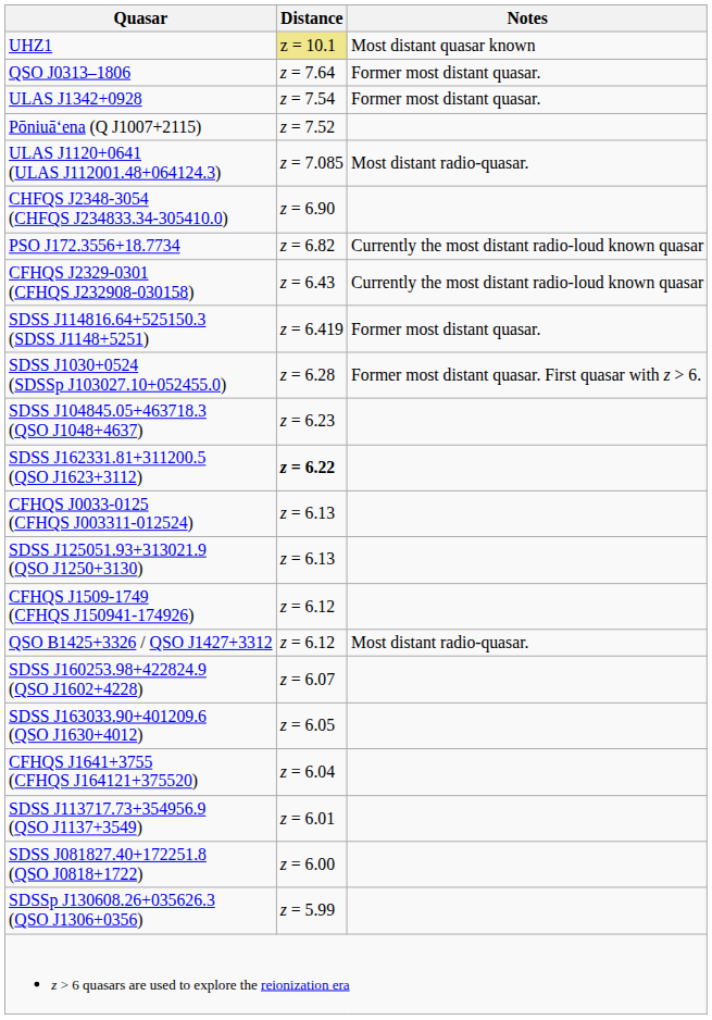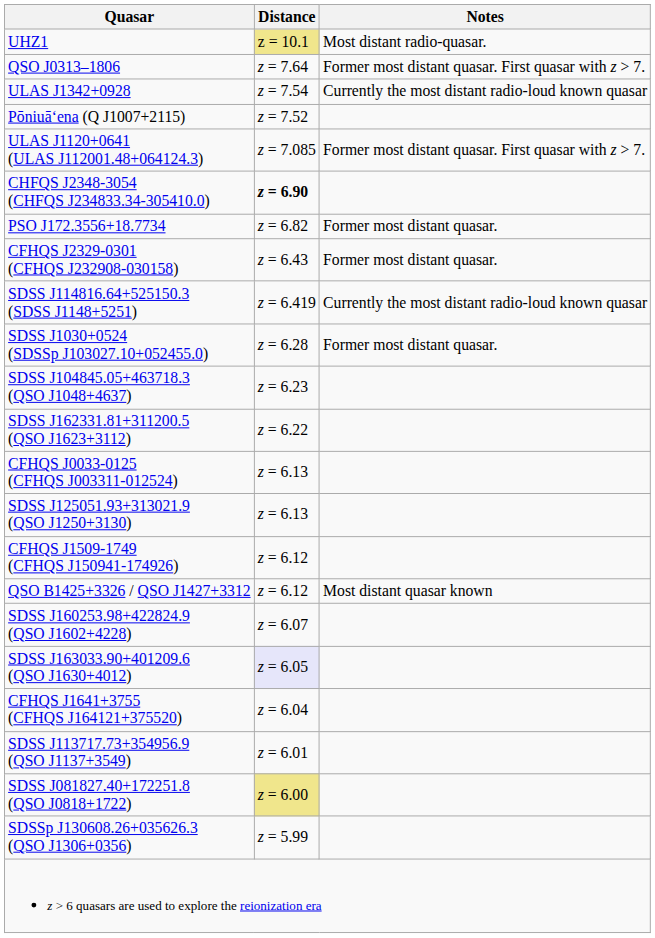UHZ1 | Notes: Most distant quasar known -> Most distant radio-quasar.
QSO J0313–1806 | Notes: Former most distant quasar. -> Former most distant quasar. First quasar with z > 7.
ULAS J1342+0928 | Notes: Former most distant quasar. -> Currently the most distant radio-loud known quasar
ULAS J1120+0641 (ULAS J112001.48+064124.3) | Notes: Most distant radio-quasar. -> Former most distant quasar. First quasar with z > 7.
CHFQS J2348-3054 (CHFQS J234833.34-305410.0) | Distance: normal -> bold
PSO J172.3556+18.7734 | Notes: Currently the most distant radio-loud known quasar -> Former most distant quasar.
CFHQS J2329-0301 (CFHQS J232908-030158) | Notes: Currently the most distant radio-loud known quasar -> Former most distant quasar.
SDSS J114816.64+525150.3 (SDSS J1148+5251) | Notes: Former most distant quasar. -> Currently the most distant radio-loud known quasar
SDSS J1030+0524 (SDSSp J103027.10+052455.0) | Notes: Former most distant quasar. First quasar with z > 6. -> Former most distant quasar.
SDSS J162331.81+311200.5 (QSO J1623+3112) | Distance: bold -> normal
QSO B1425+3326 / QSO J1427+3312 | Notes: Most distant radio-quasar. -> Most distant quasar known
SDSS J163033.90+401209.6 (QSO J1630+4012) | Distance: no background -> lavender background
SDSS J081827.40+172251.8 (QSO J0818+1722) | Distance: no background -> khaki background
